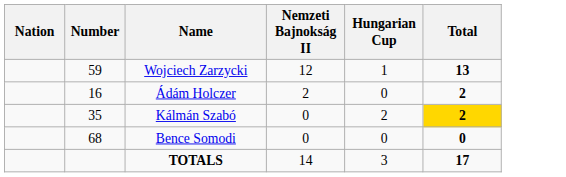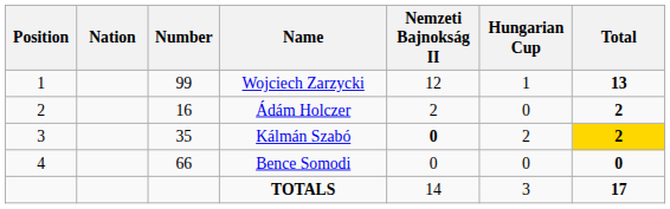+ column: Position | 1 | 2 | 3 | 4
Wojciech Zarzycki | Number: 59 -> 99
Kálmán Szabó | Nemzeti Bajnokság II: normal -> bold
Bence Somodi | Number: 68 -> 66
